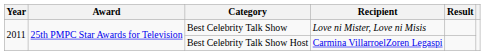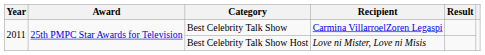Best Celebrity Talk Show | Recipient: Love ni Mister, Love ni Misis -> Carmina VillarroelZoren Legaspi
Best Celebrity Talk Show Host | Recipient: Carmina VillarroelZoren Legaspi -> Love ni Mister, Love ni Misis
